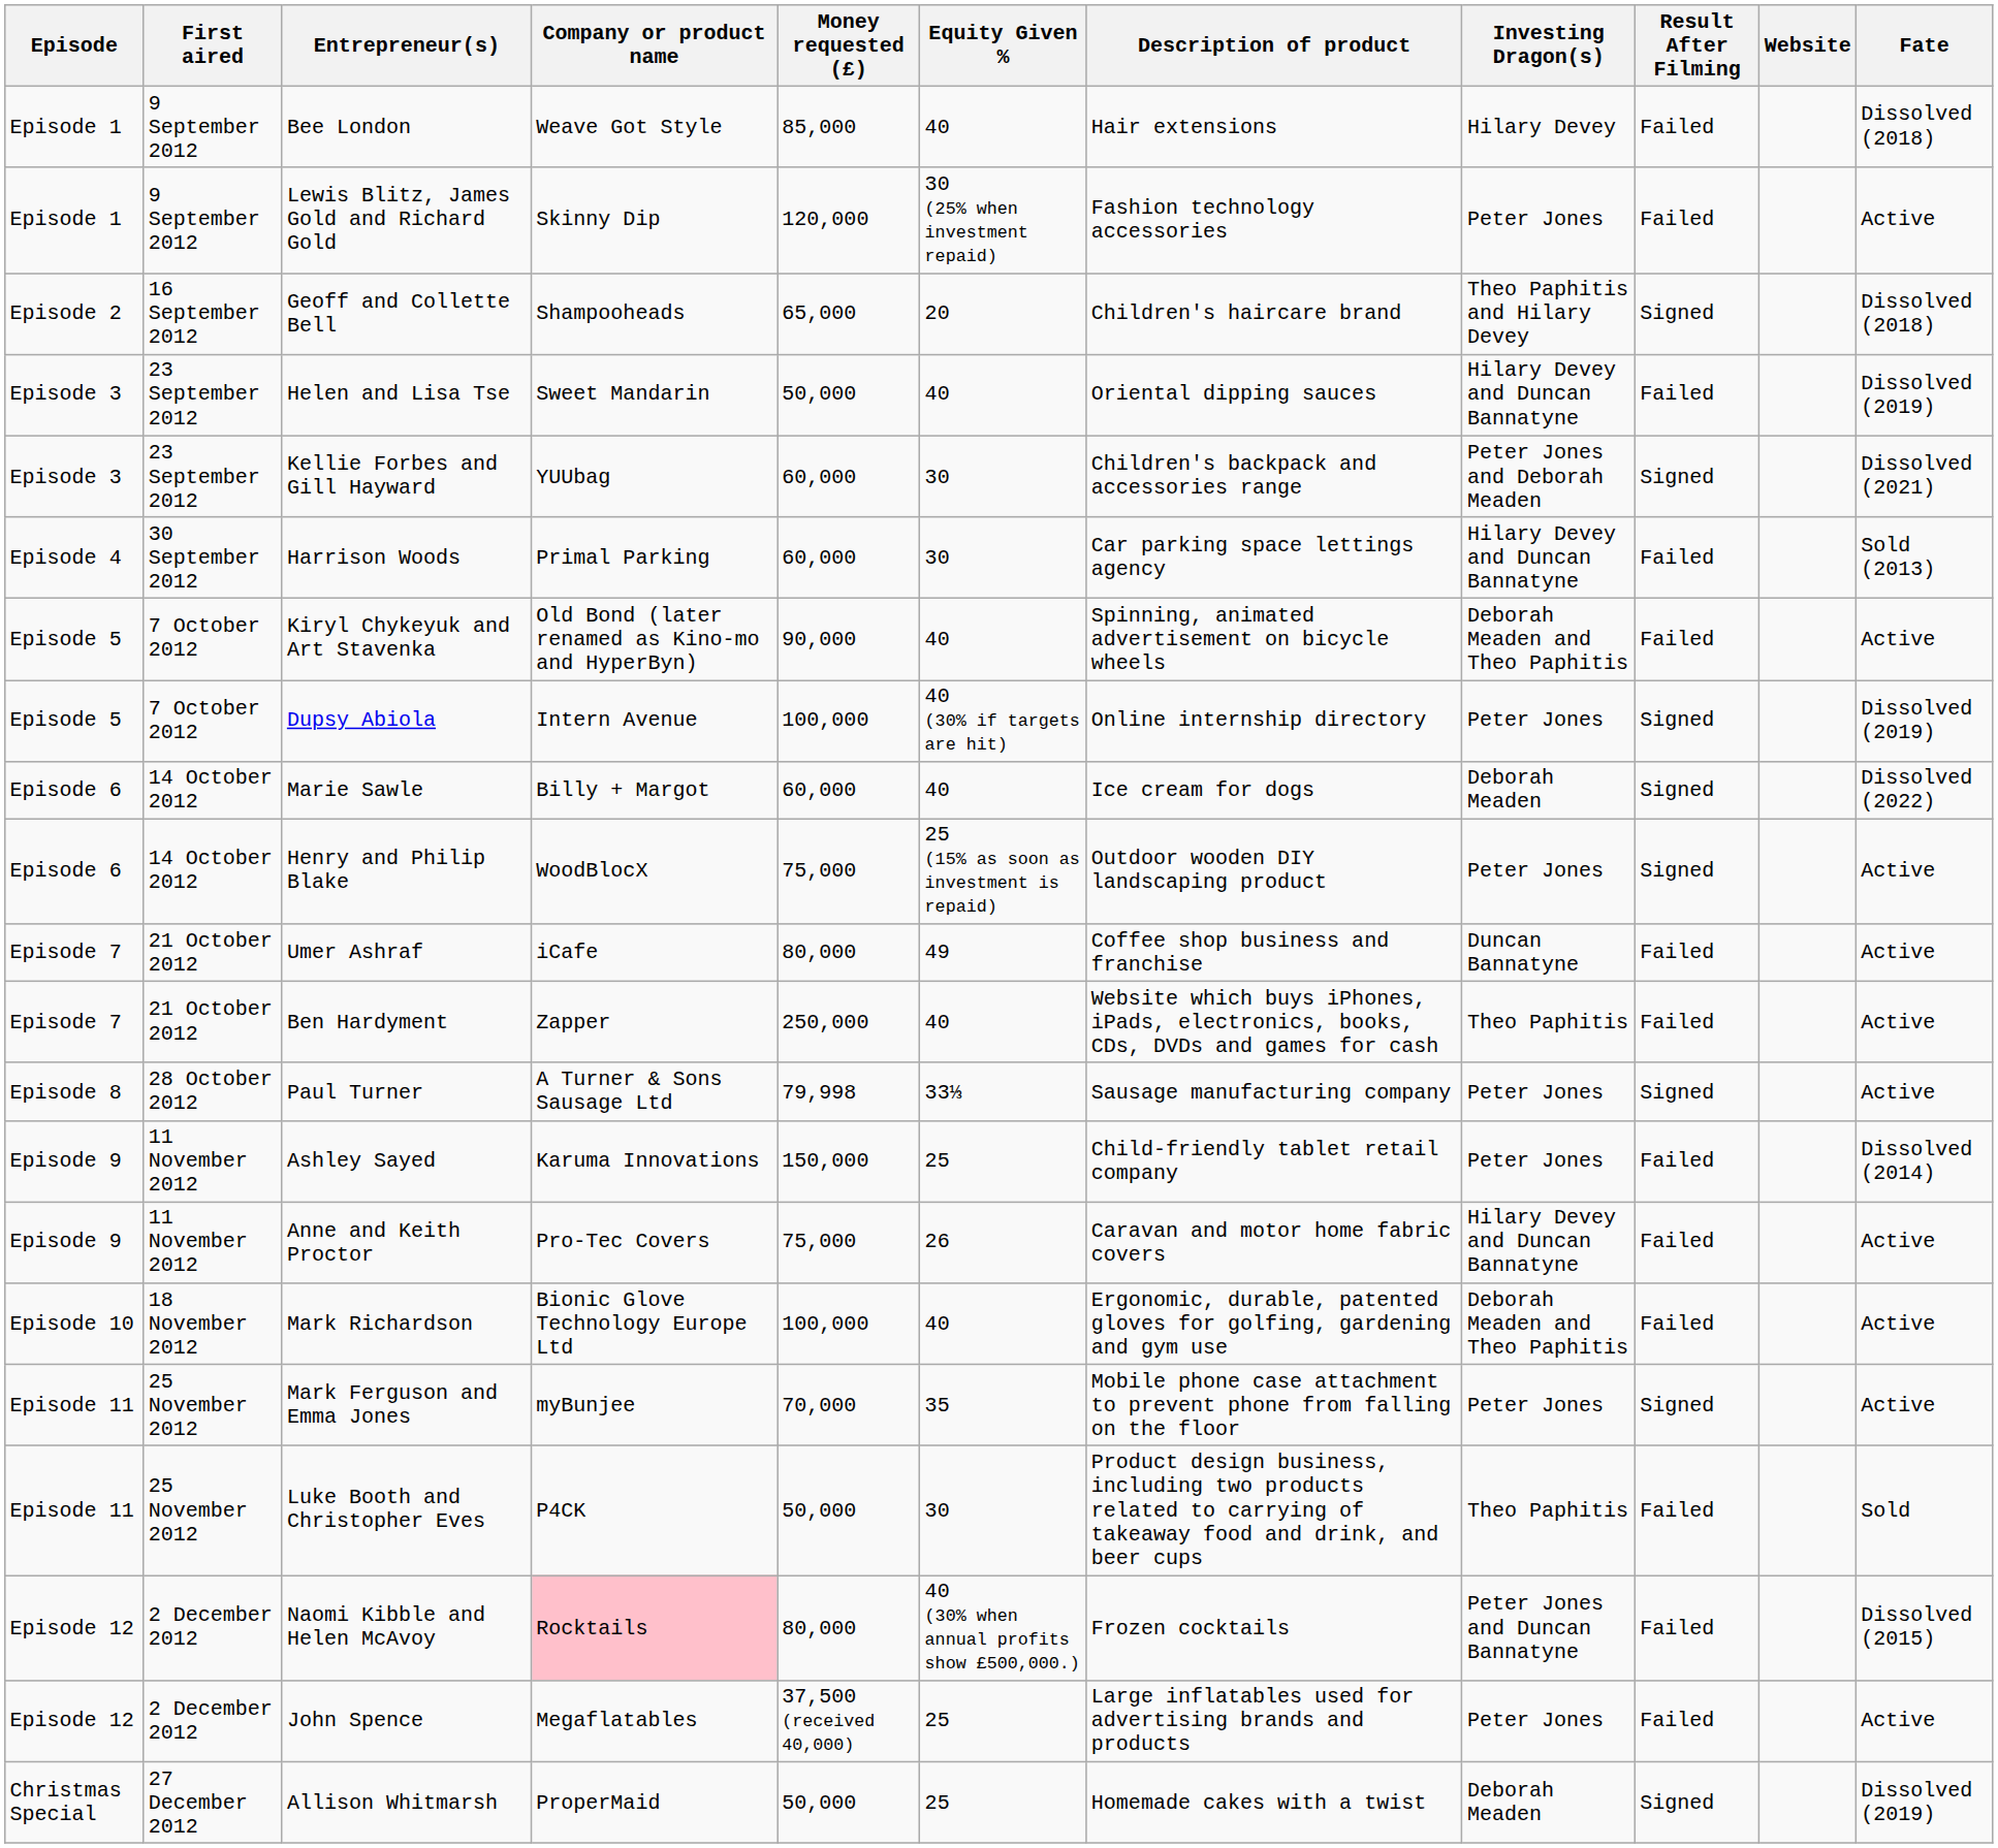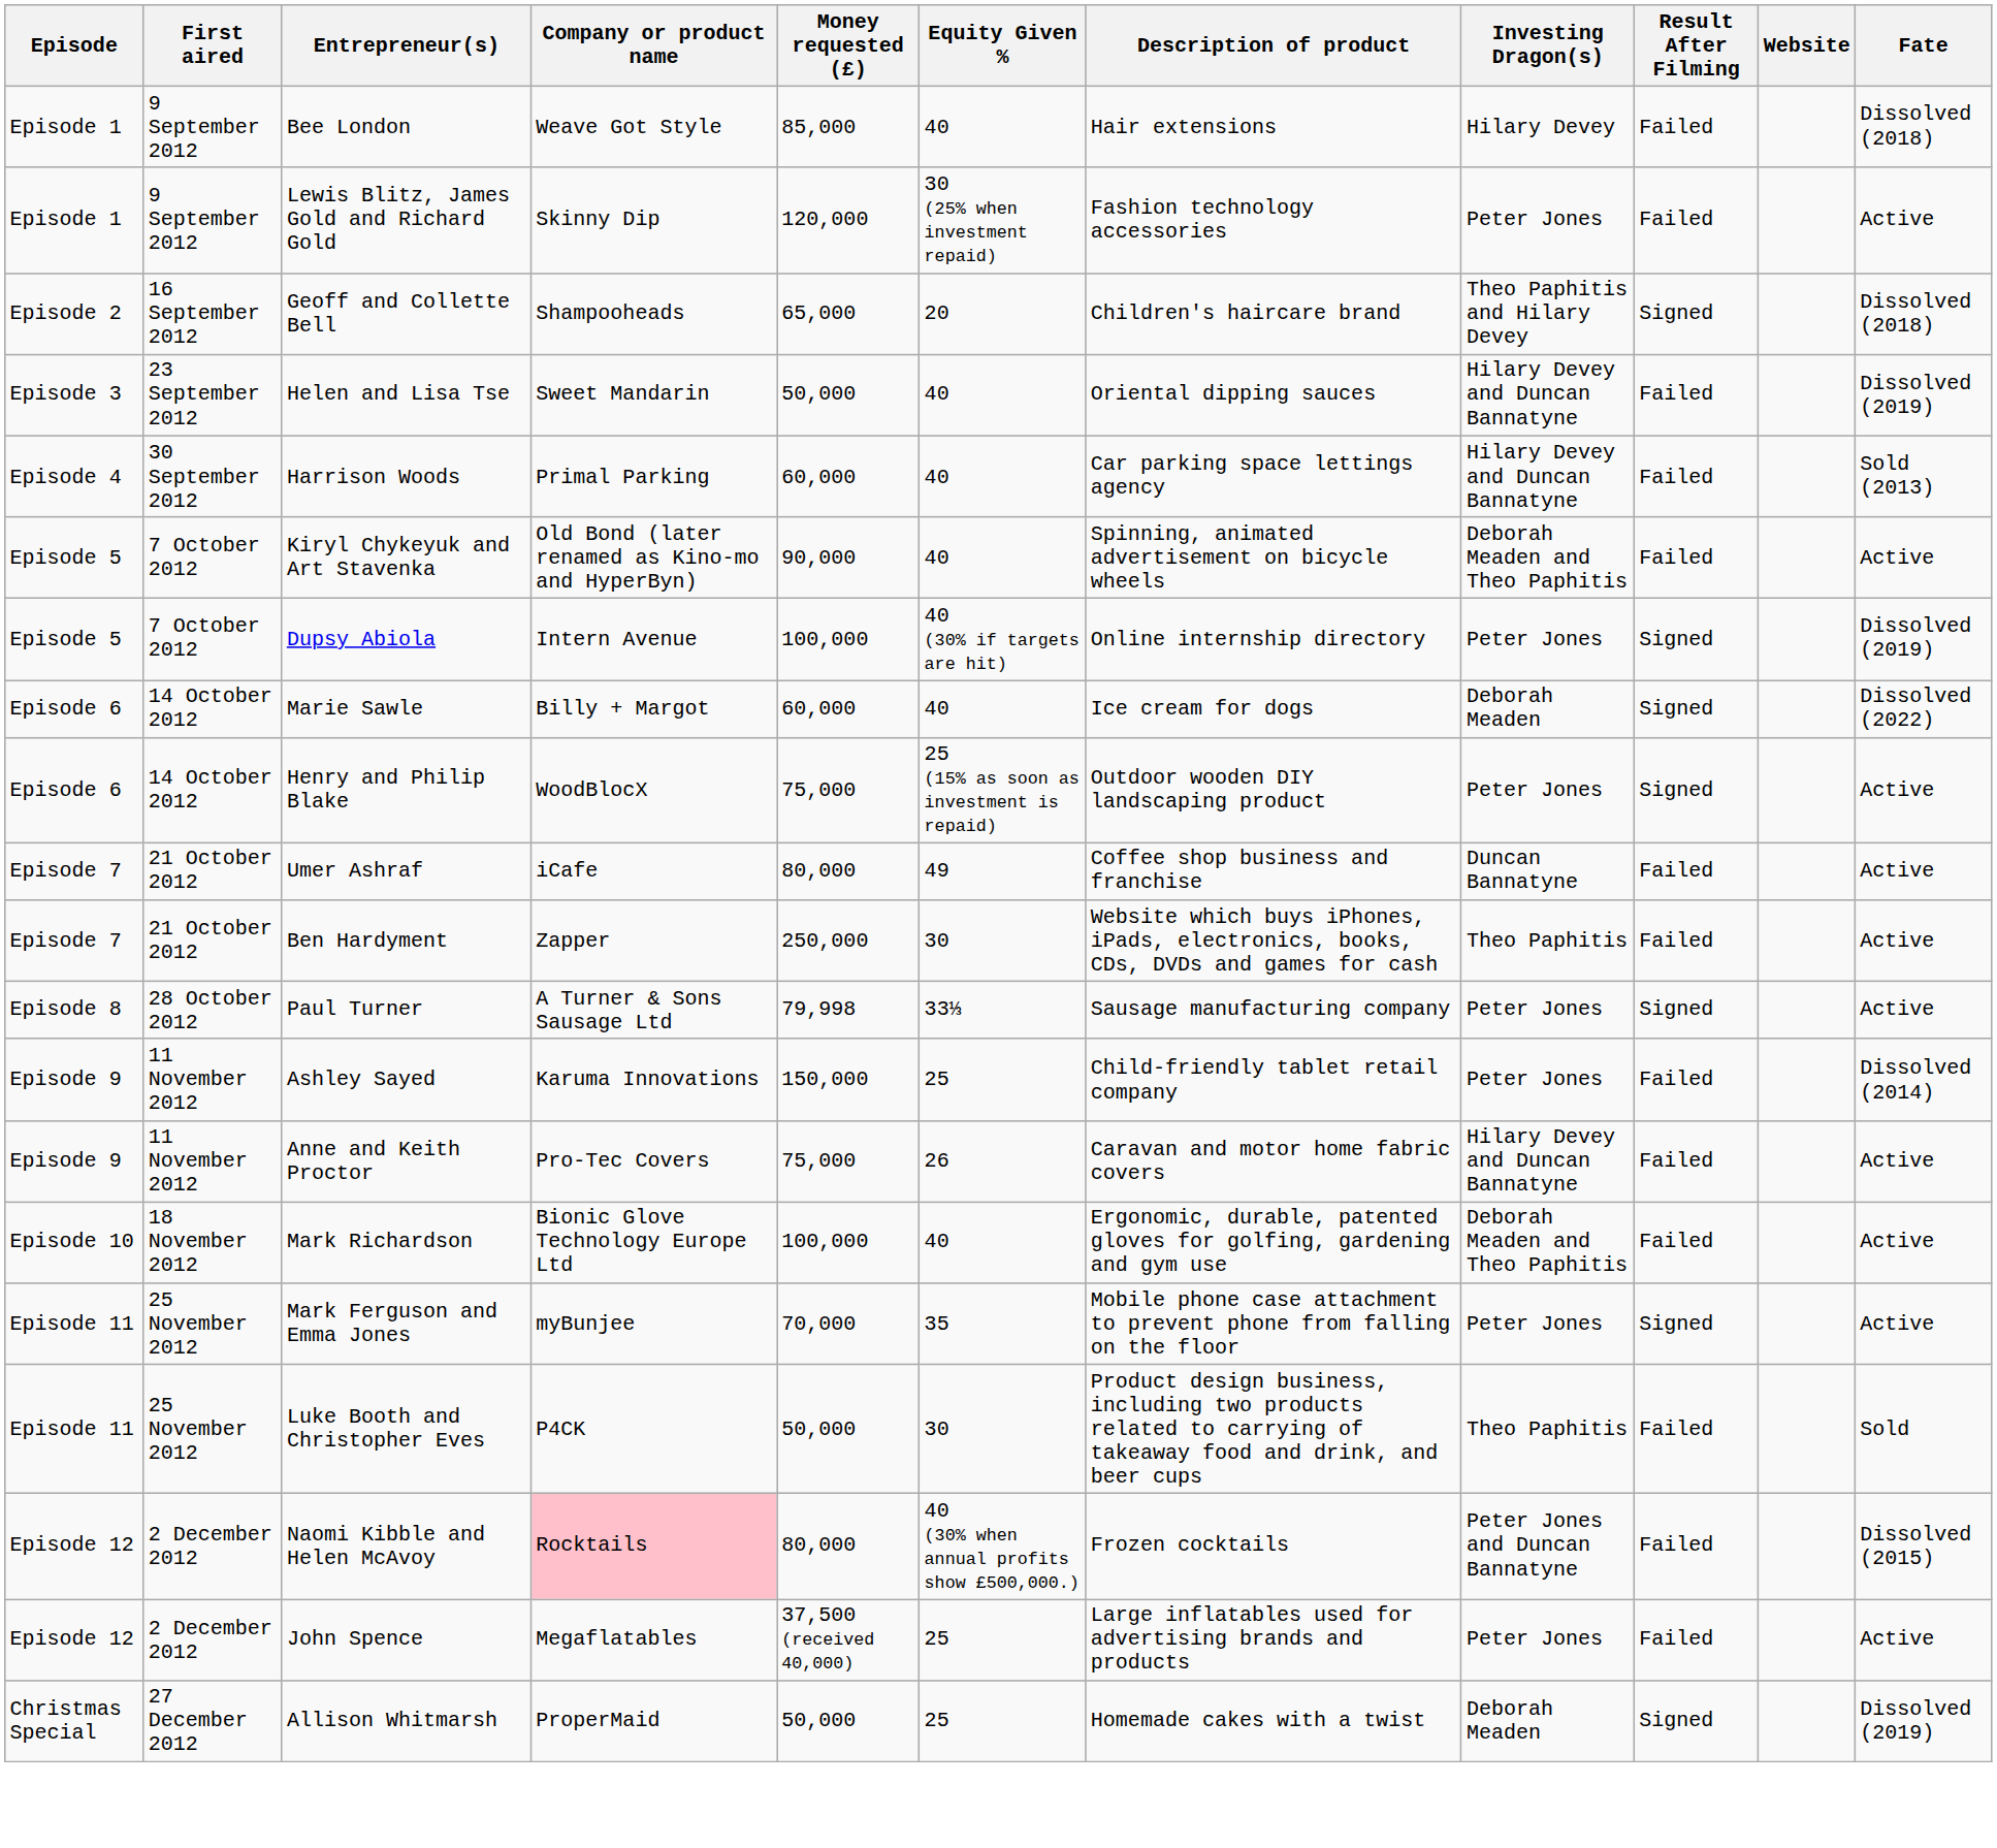- row: Episode 3 | 23 September 2012 | Kellie Forbes and Gill Hayward | YUUbag | 60,000 | 30 | Children's backpack and accessories range | Peter Jones and Deborah Meaden | Signed | Dissolved (2021)
Harrison Woods | Equity Given %: 30 -> 40
Ben Hardyment | Equity Given %: 40 -> 30
